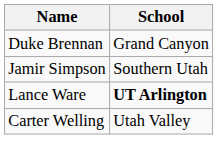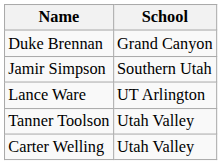Lance Ware | School: bold -> normal
+ row: Tanner Toolson | Utah Valley
